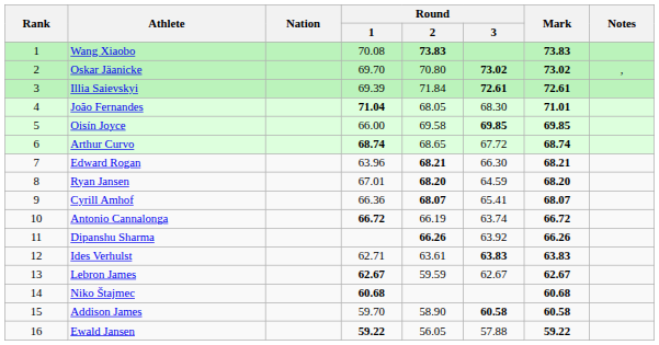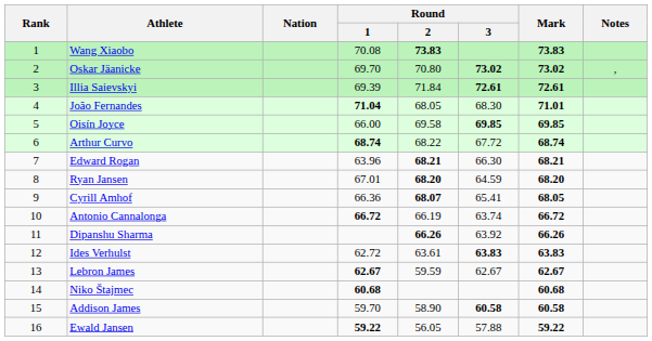Arthur Curvo | Round / 2: 68.65 -> 68.22
Cyrill Amhof | Mark: 68.07 -> 68.05
Ides Verhulst | Round / 1: 62.71 -> 62.72
